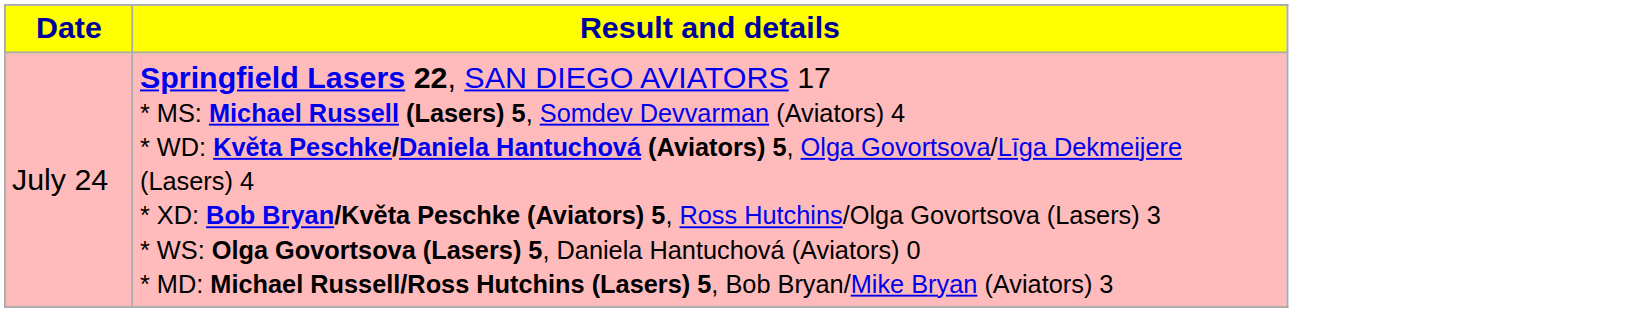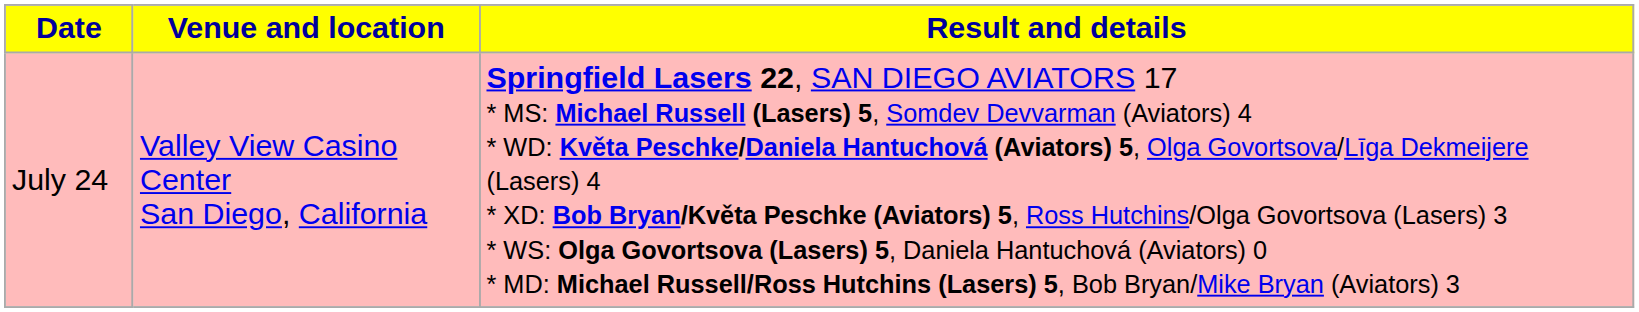+ column: Venue and location | Valley View Casino Center San Diego, California
